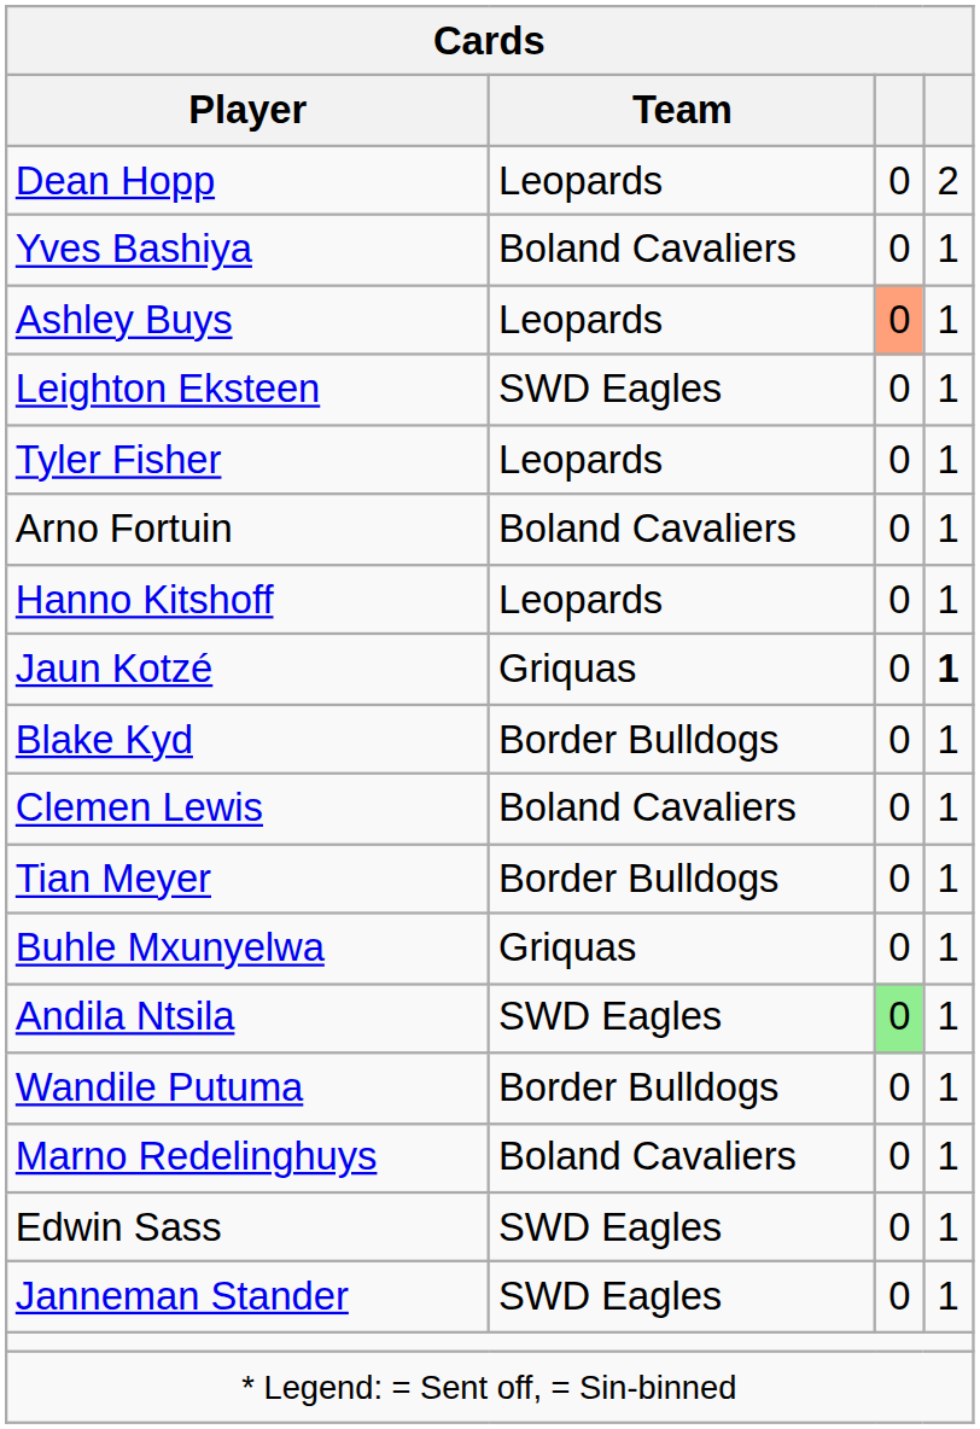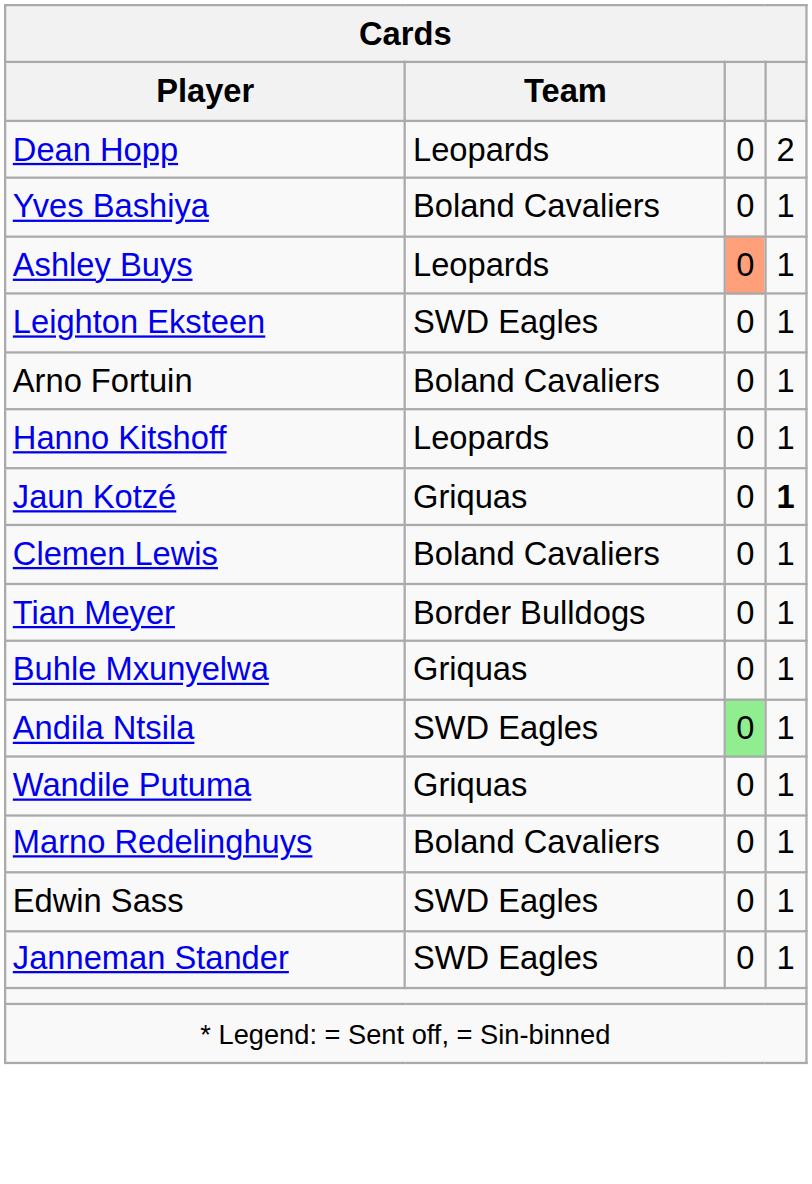- row: Tyler Fisher | Leopards | 0 | 1
- row: Blake Kyd | Border Bulldogs | 0 | 1
Wandile Putuma | Team: Border Bulldogs -> Griquas
